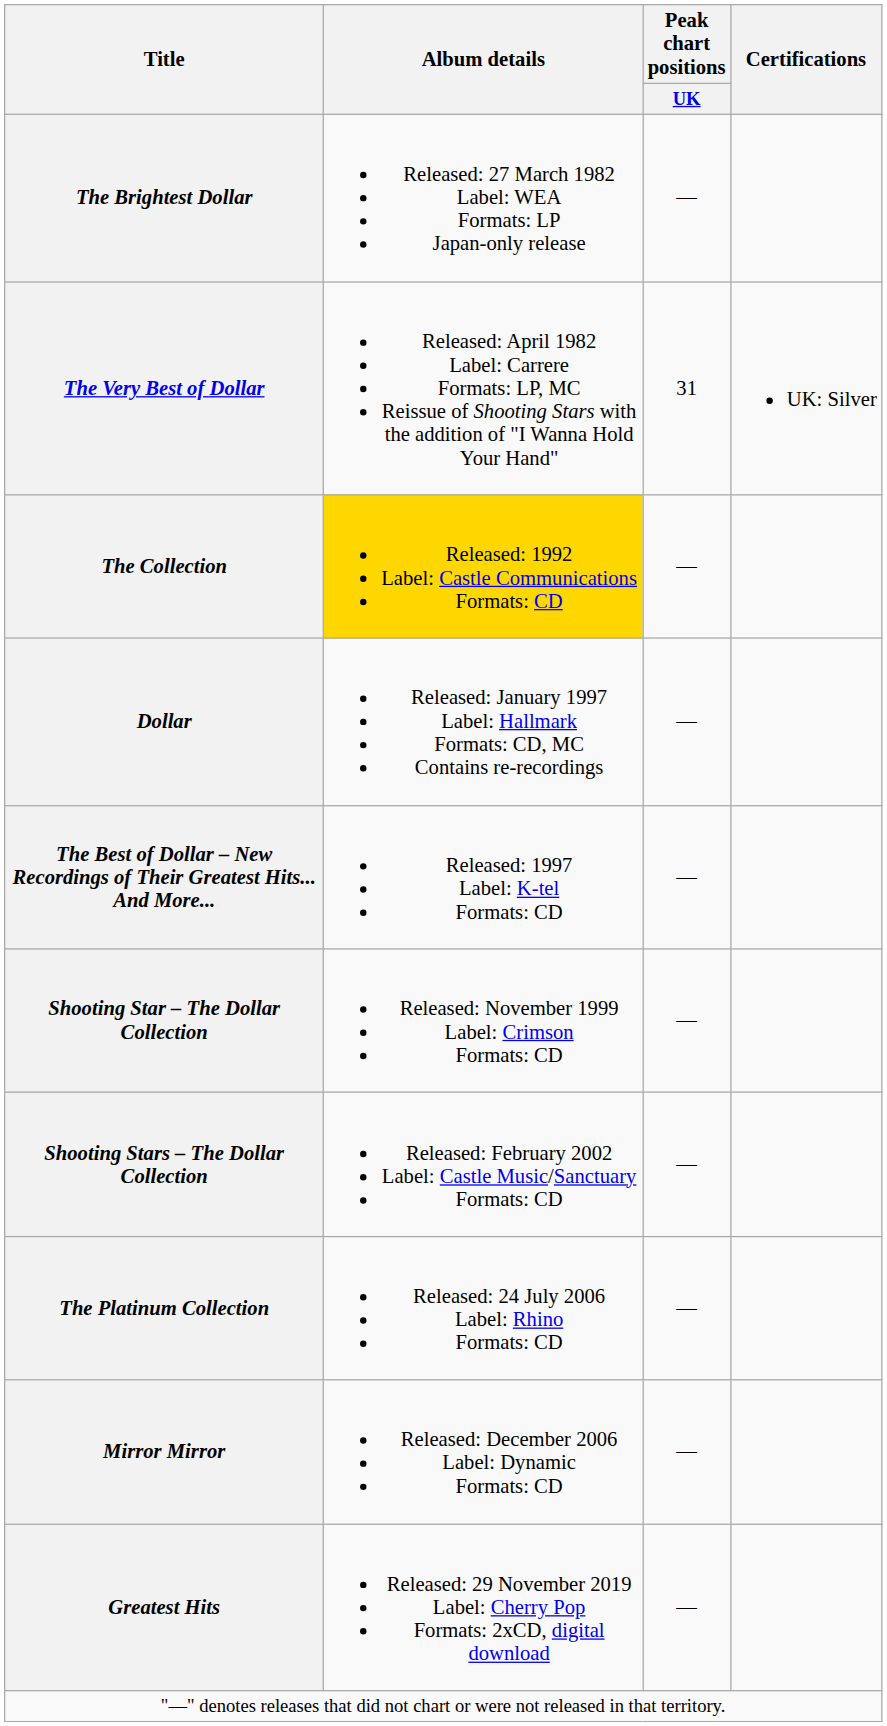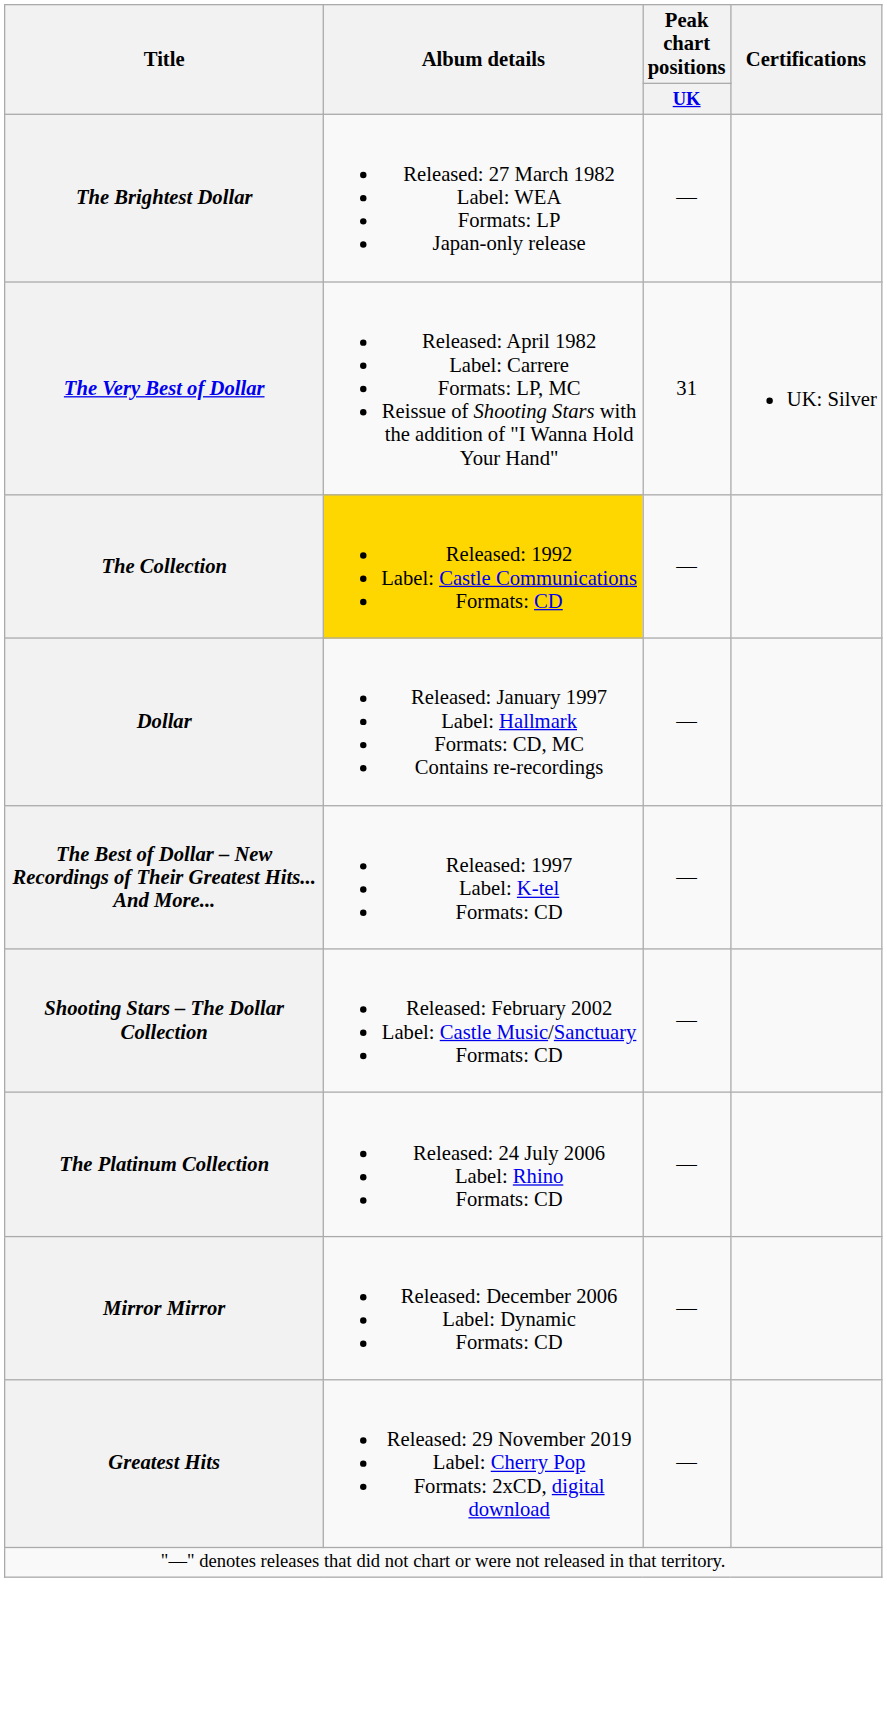- row: Shooting Star – The Dollar Collection | Released: November 1999 Label: Crimson Formats: CD | —
